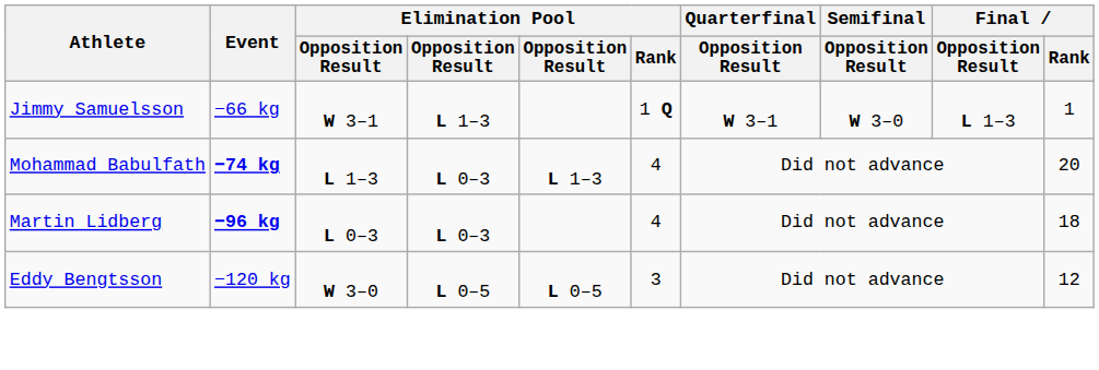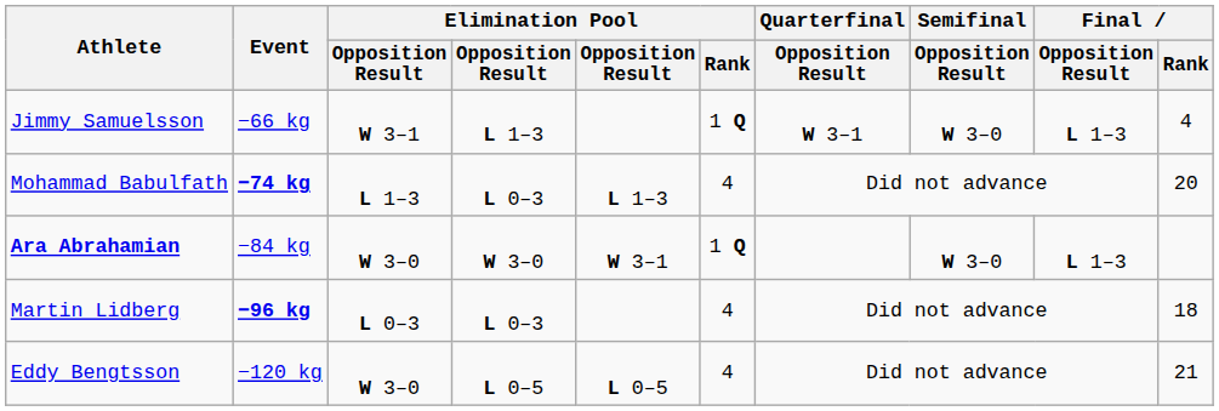Jimmy Samuelsson | Final / Rank: 1 -> 4
+ row: Ara Abrahamian | −84 kg | W 3–0 | W 3–0 | W 3–1 | 1 Q | W 3–0 | L 1–3
Eddy Bengtsson | Elimination Pool / Rank: 3 -> 4
Eddy Bengtsson | Final / Rank: 12 -> 21
